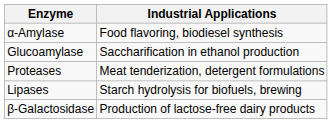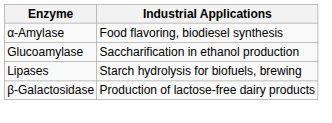- row: Proteases | Meat tenderization, detergent formulations
